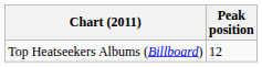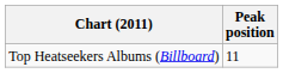Top Heatseekers Albums (Billboard) | Peak position: 12 -> 11
